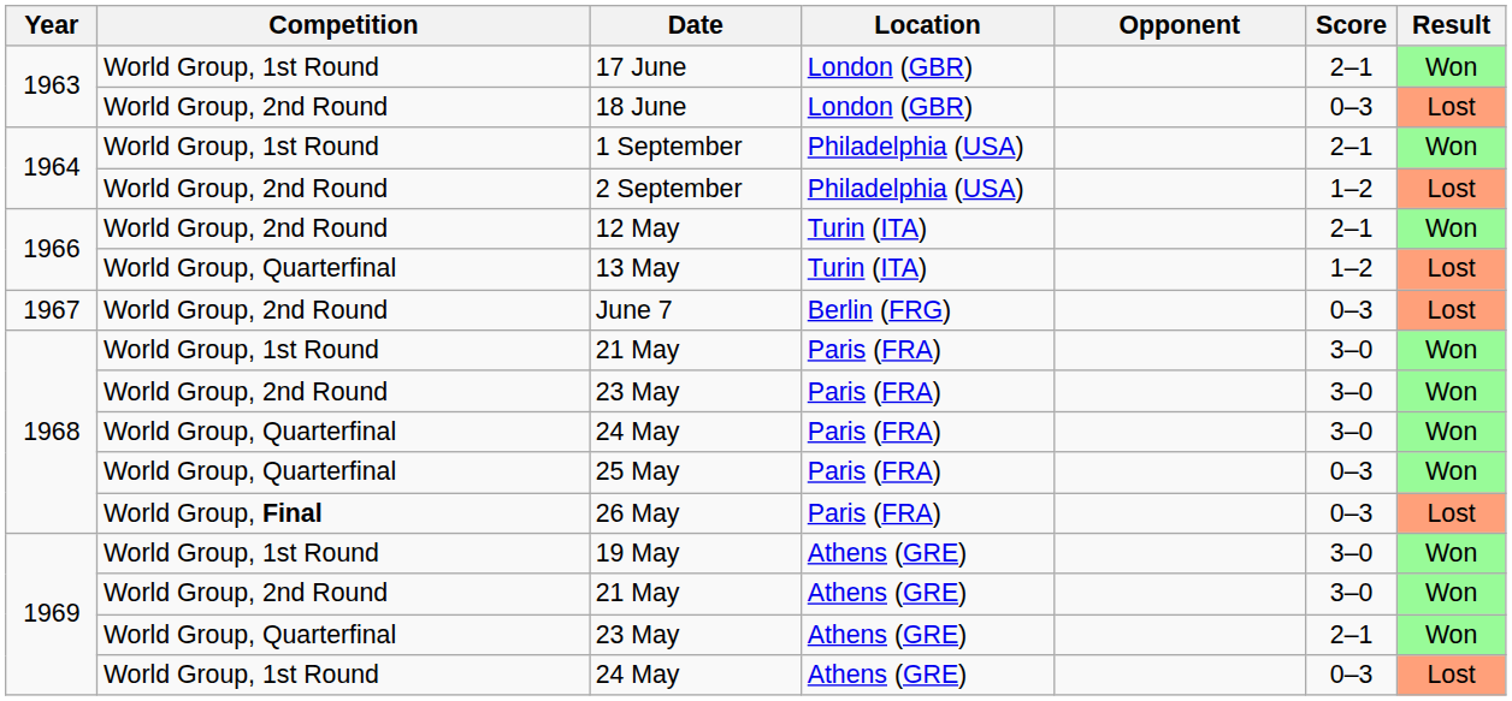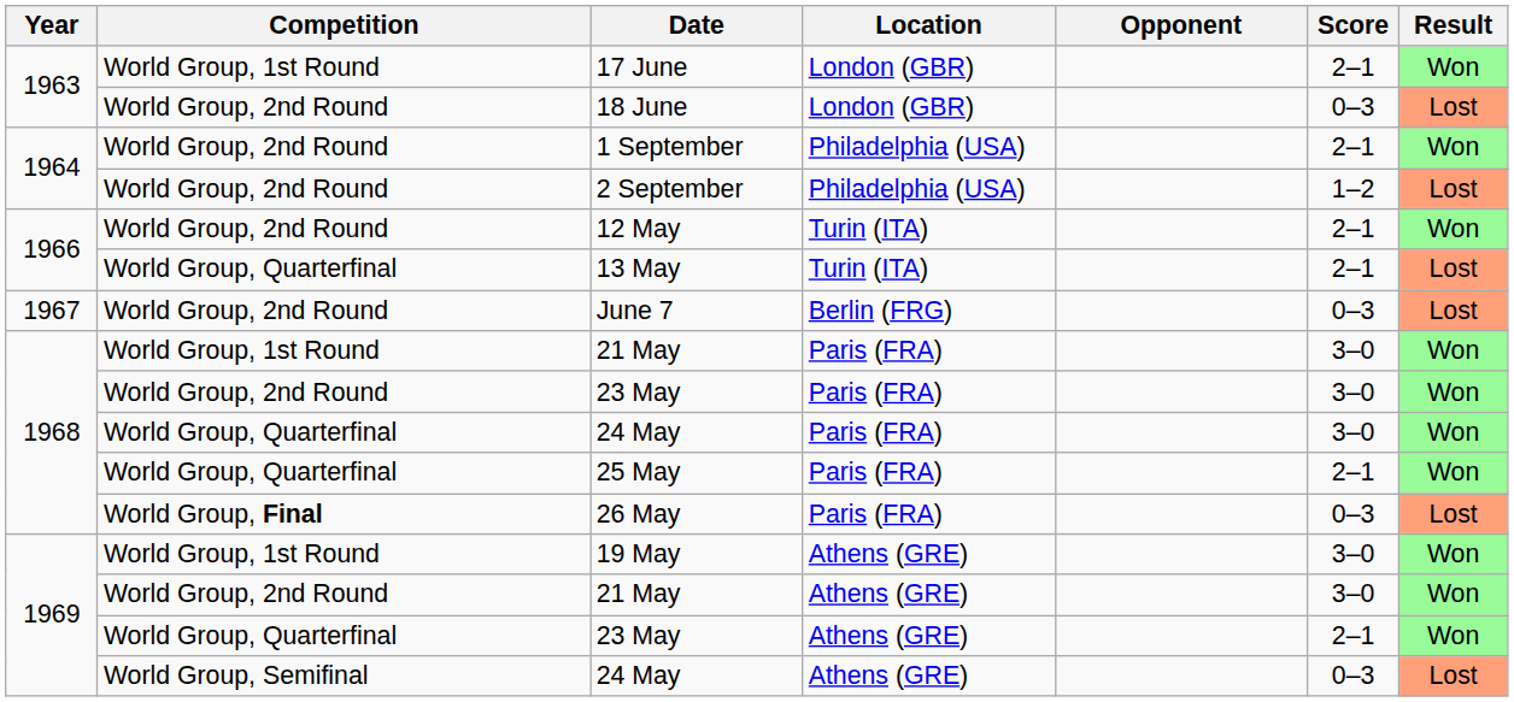1 September | Competition: World Group, 1st Round -> World Group, 2nd Round
13 May | Score: 1–2 -> 2–1
25 May | Score: 0–3 -> 2–1
1969 / 24 May | Competition: World Group, 1st Round -> World Group, Semifinal
